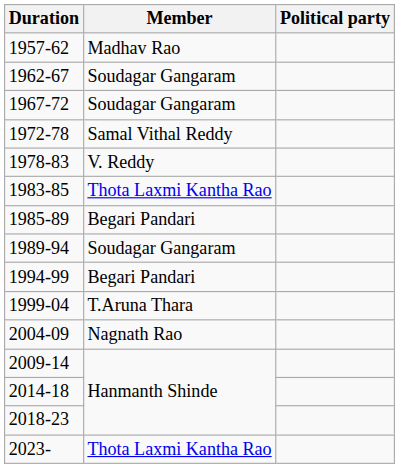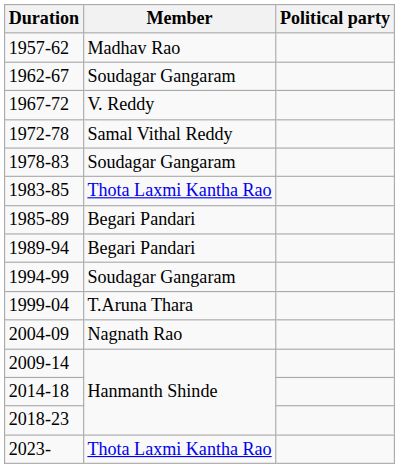1967-72 | Member: Soudagar Gangaram -> V. Reddy
1978-83 | Member: V. Reddy -> Soudagar Gangaram
1989-94 | Member: Soudagar Gangaram -> Begari Pandari
1994-99 | Member: Begari Pandari -> Soudagar Gangaram
